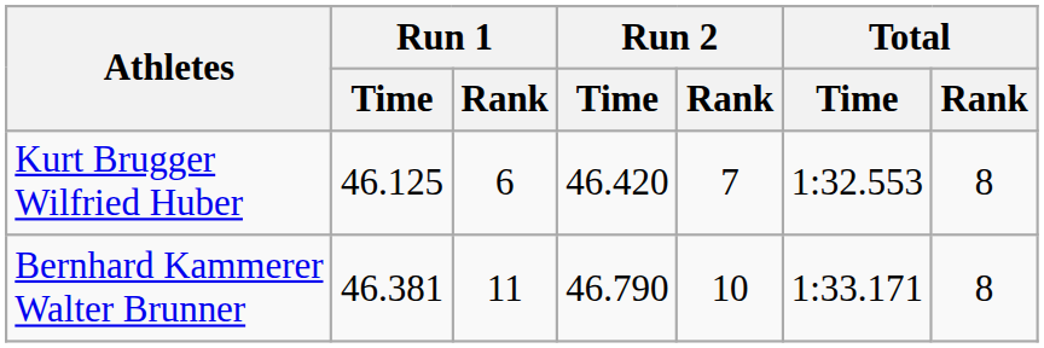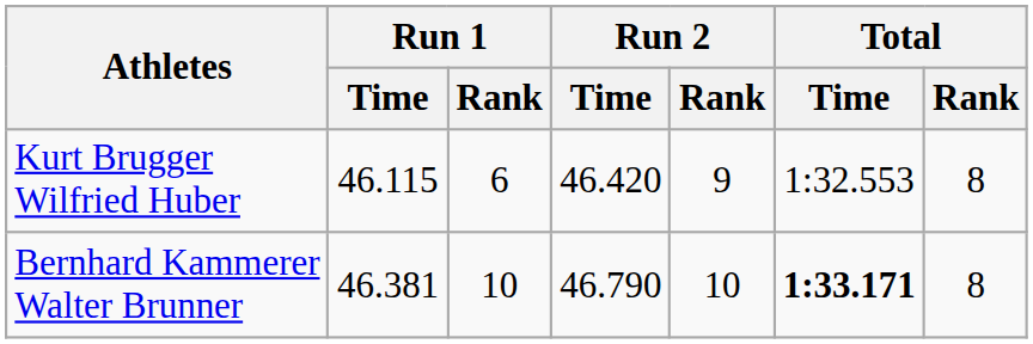Kurt Brugger Wilfried Huber | Run 1 / Time: 46.125 -> 46.115
Kurt Brugger Wilfried Huber | Run 2 / Rank: 7 -> 9
Bernhard Kammerer Walter Brunner | Run 1 / Rank: 11 -> 10
Bernhard Kammerer Walter Brunner | Total / Time: normal -> bold
